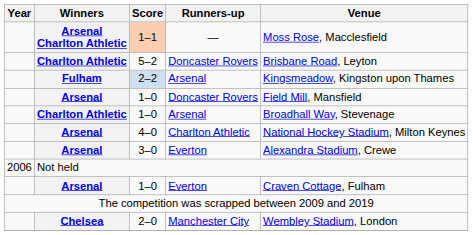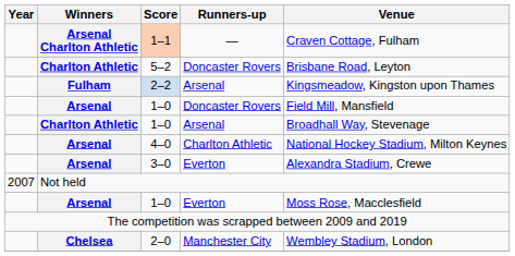1–1 | Venue: Moss Rose, Macclesfield -> Craven Cottage, Fulham
Not held | Year: 2006 -> 2007
1–0 / Everton | Venue: Craven Cottage, Fulham -> Moss Rose, Macclesfield
